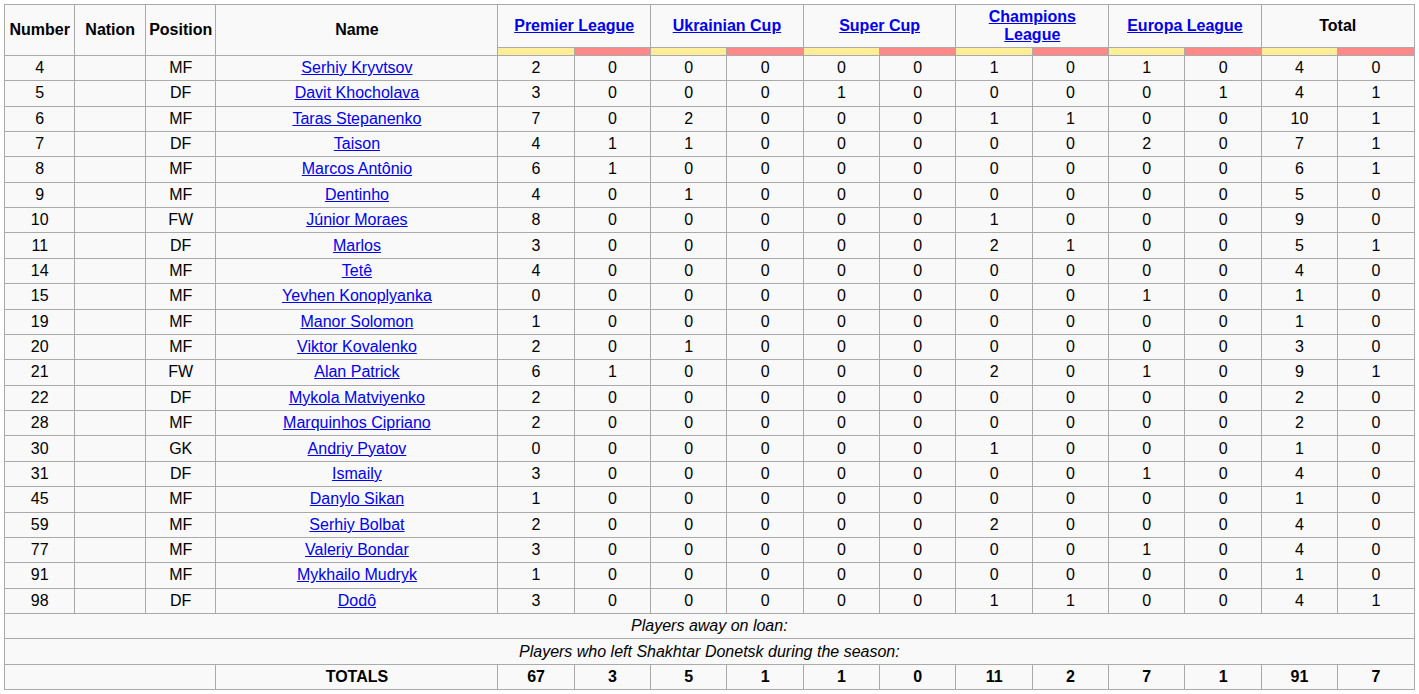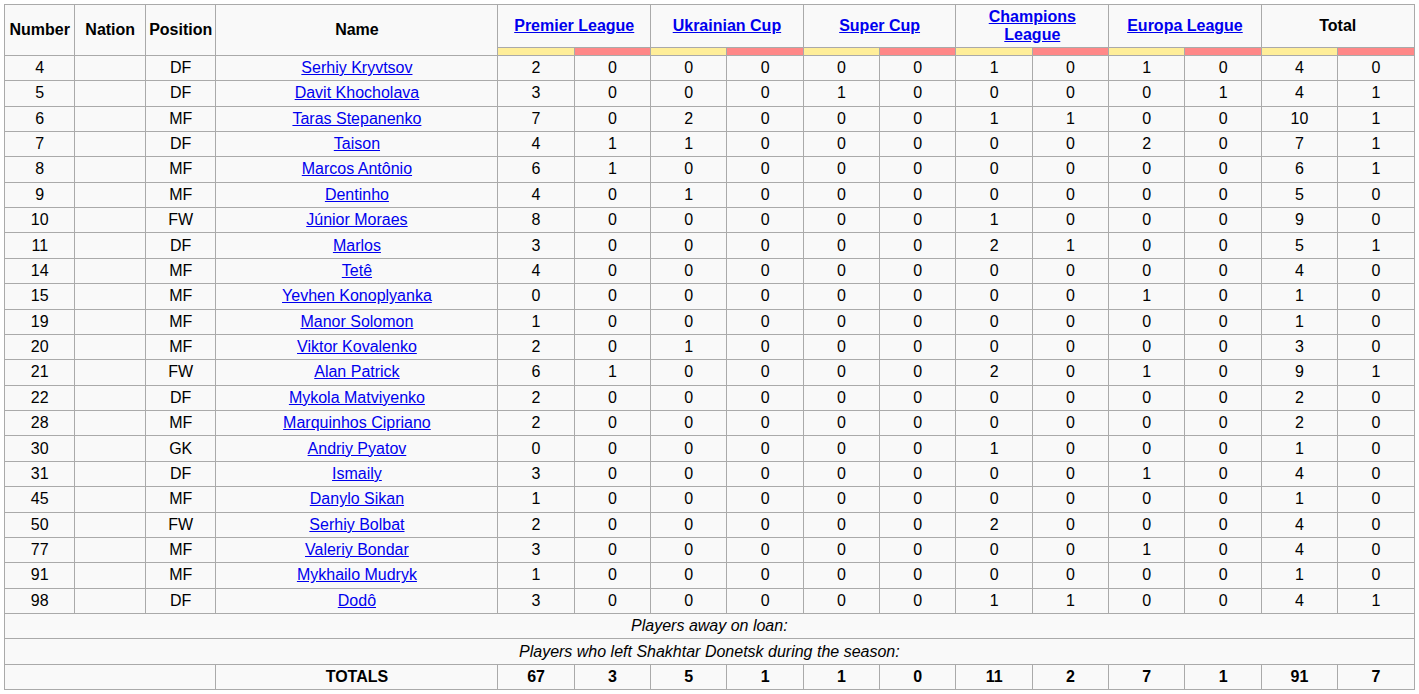Serhiy Kryvtsov | Position: MF -> DF
Serhiy Bolbat | Number: 59 -> 50
Serhiy Bolbat | Position: MF -> FW
